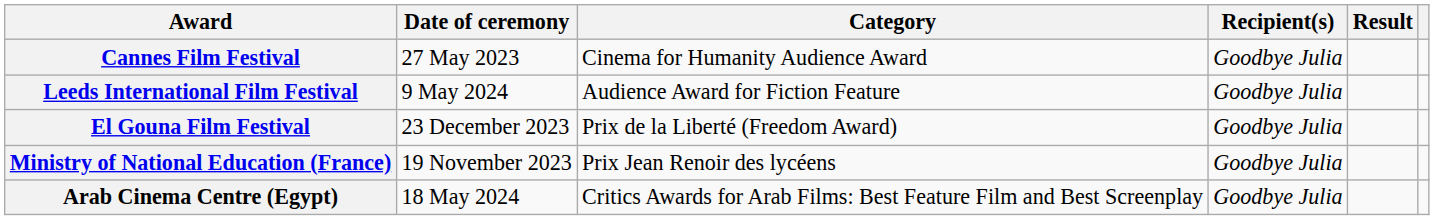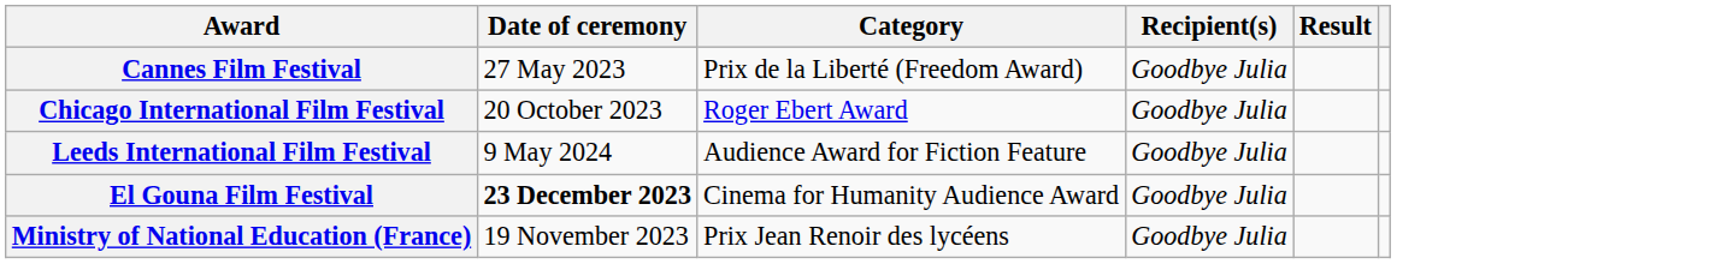Cannes Film Festival | Category: Cinema for Humanity Audience Award -> Prix de la Liberté (Freedom Award)
+ row: Chicago International Film Festival | 20 October 2023 | Roger Ebert Award | Goodbye Julia
El Gouna Film Festival | Date of ceremony: normal -> bold
El Gouna Film Festival | Category: Prix de la Liberté (Freedom Award) -> Cinema for Humanity Audience Award
- row: Arab Cinema Centre (Egypt) | 18 May 2024 | Critics Awards for Arab Films: Best Feature Film and Best Screenplay | Goodbye Julia
